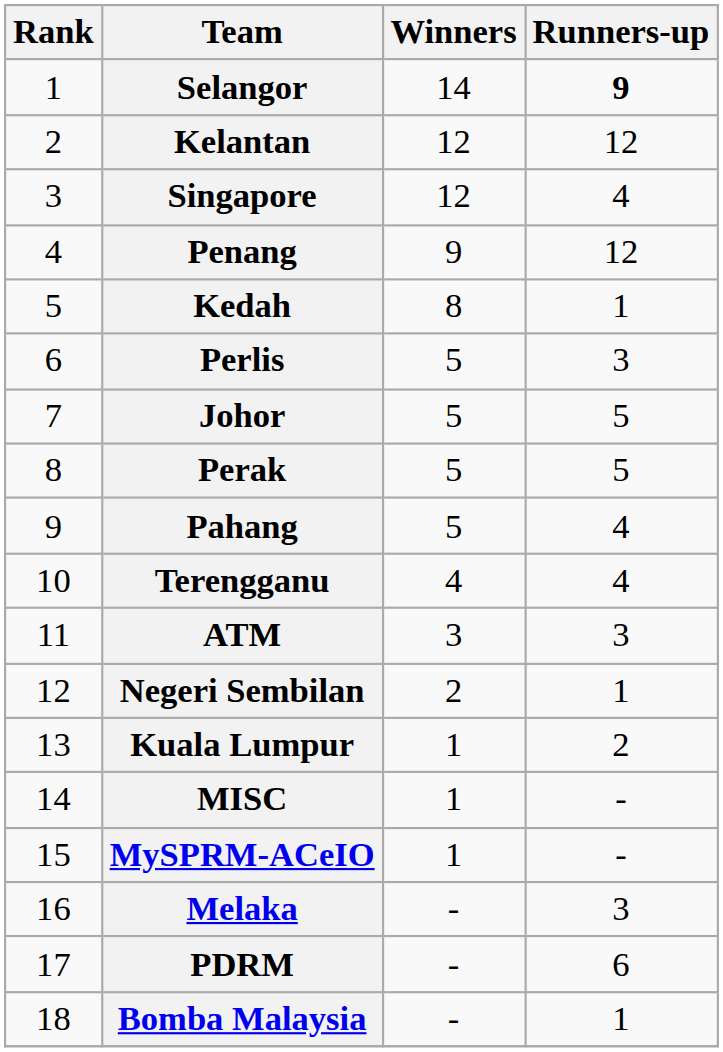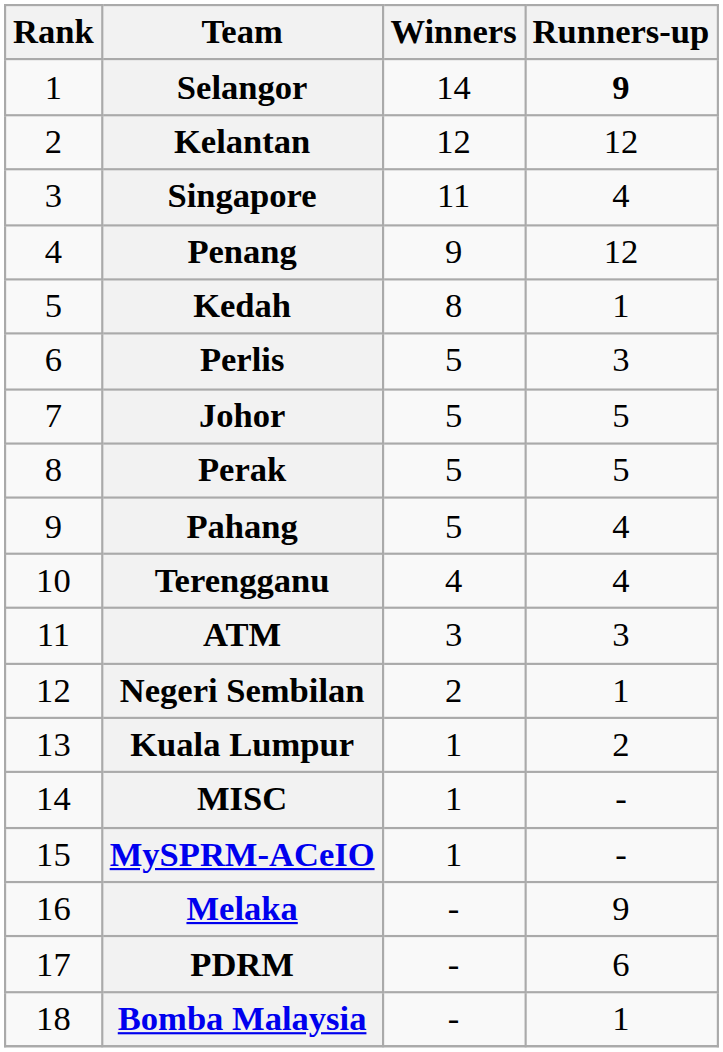Singapore | Winners: 12 -> 11
Melaka | Runners-up: 3 -> 9
